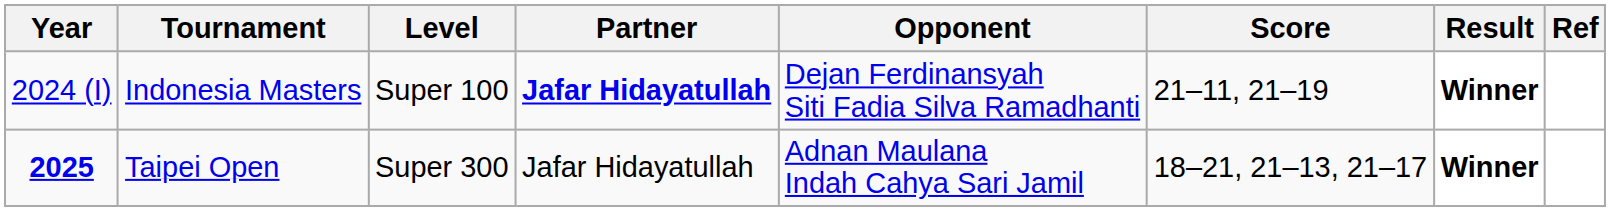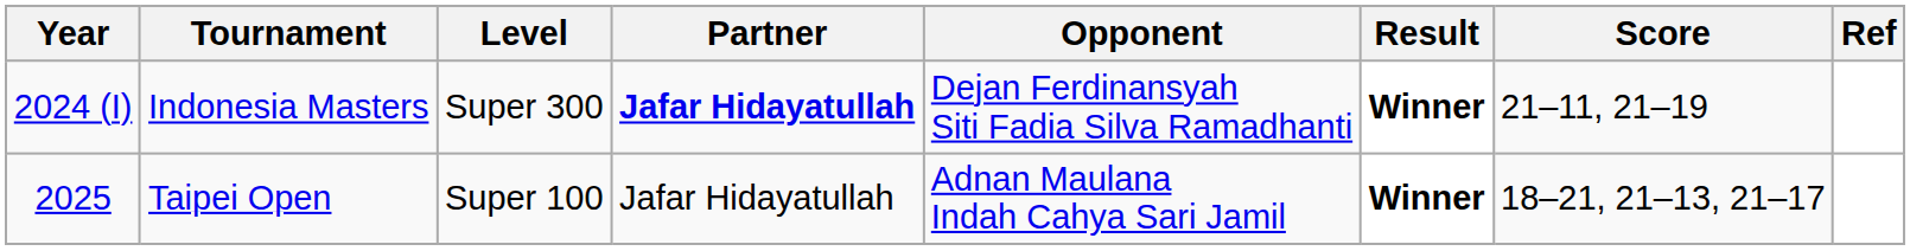columns swapped: Score <-> Result
Indonesia Masters | Level: Super 100 -> Super 300
Taipei Open | Year: bold -> normal
Taipei Open | Level: Super 300 -> Super 100
